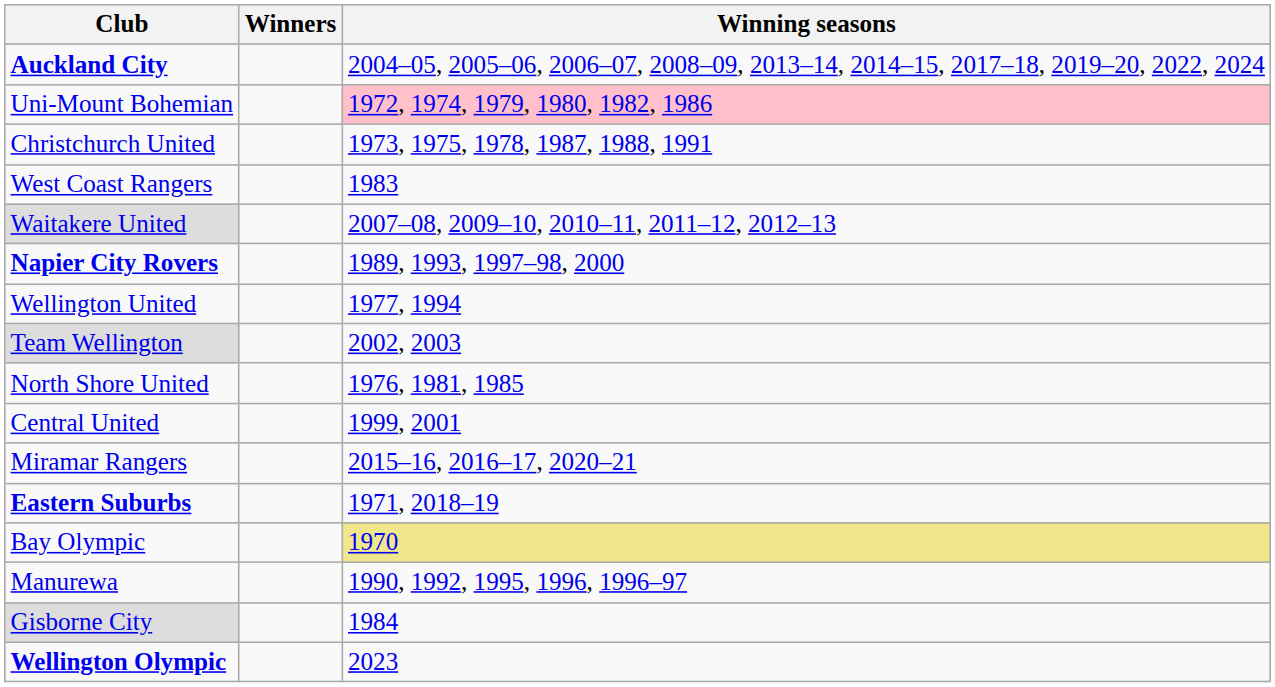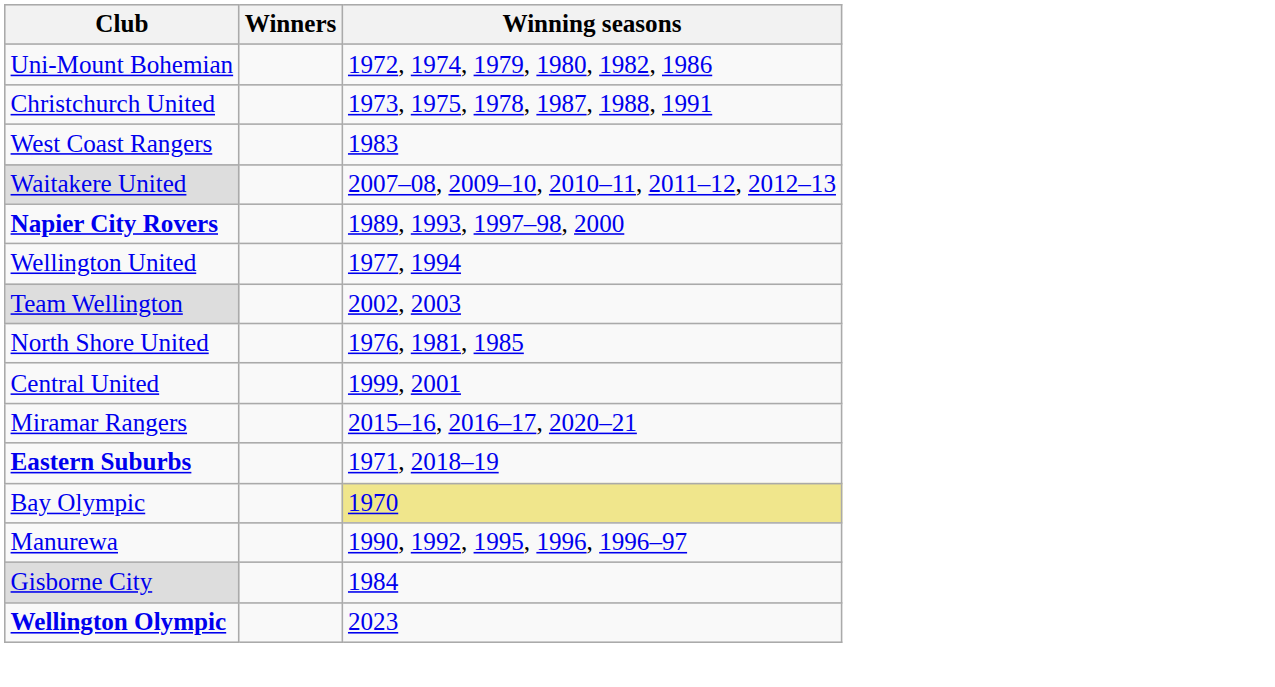- row: Auckland City | 2004–05, 2005–06, 2006–07, 2008–09, 2013–14, 2014–15, 2017–18, 2019–20, 2022, 2024
Uni-Mount Bohemian | Winning seasons: pink background -> no background
